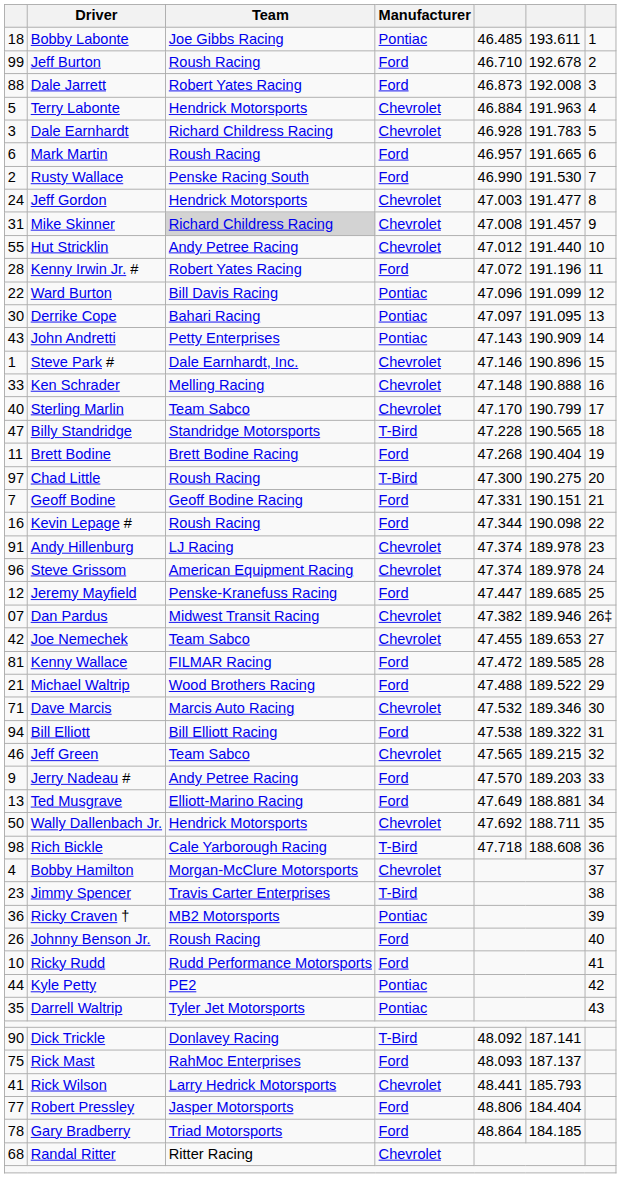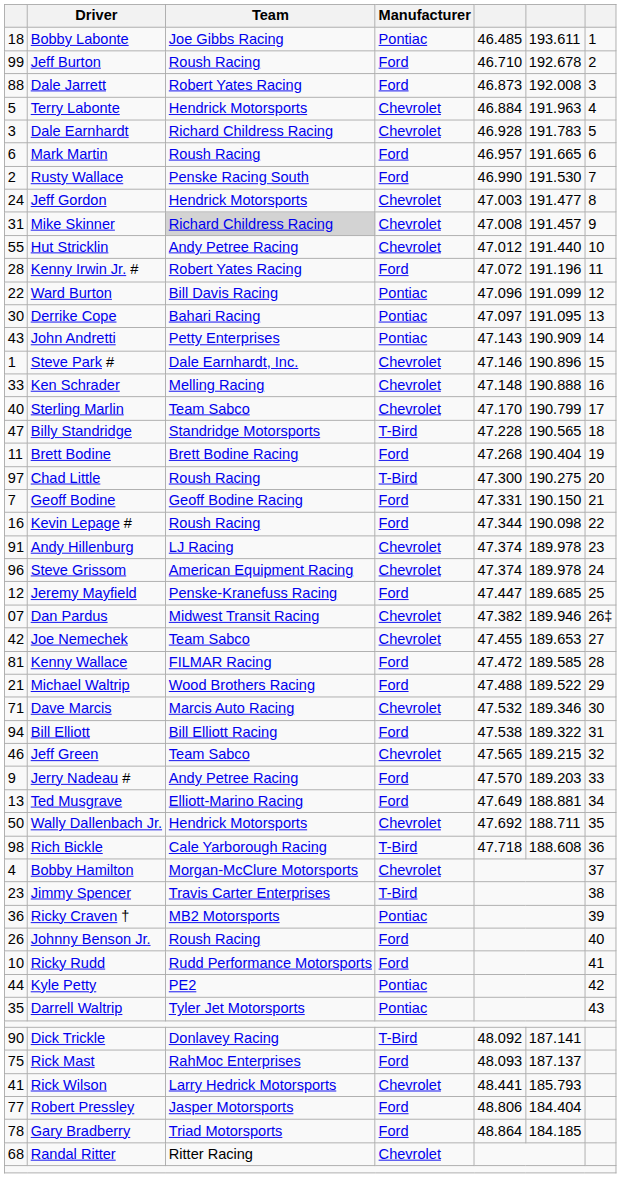Geoff Bodine | column 6: 190.151 -> 190.150
